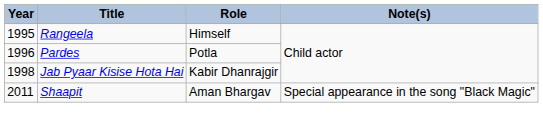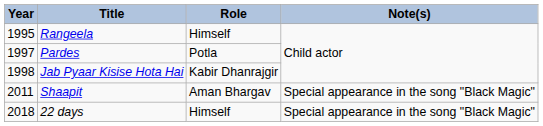Pardes | Year: 1996 -> 1997
+ row: 2018 | 22 days | Himself | Special appearance in the song "Black Magic"
